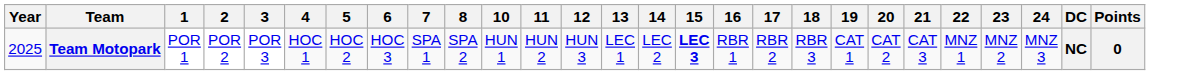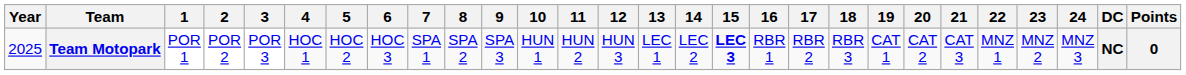+ column: 9 | SPA 3
